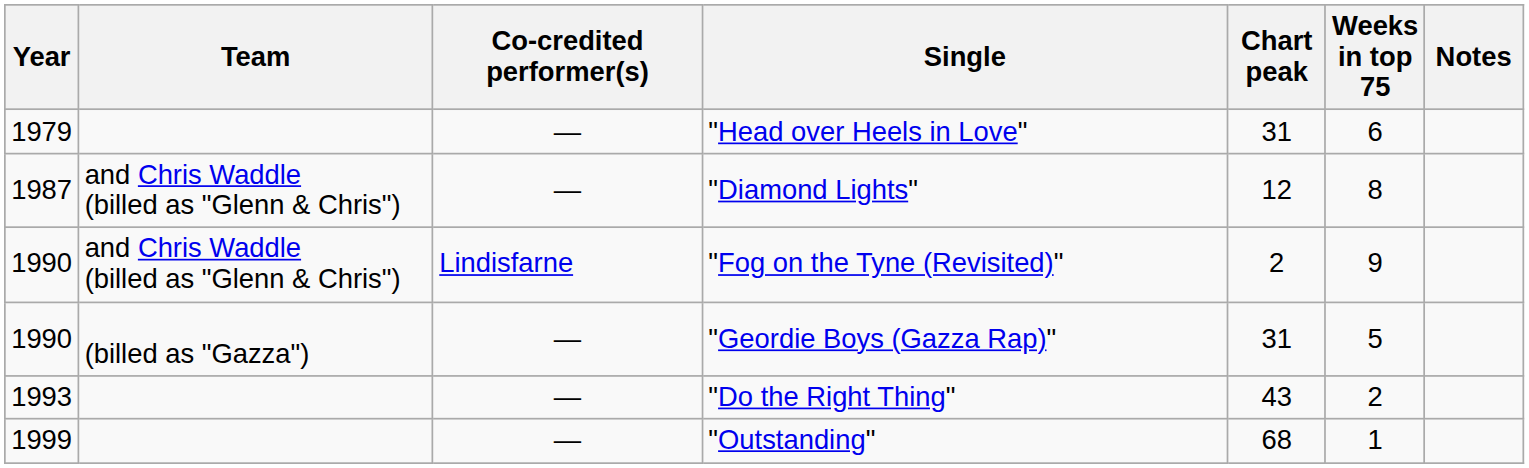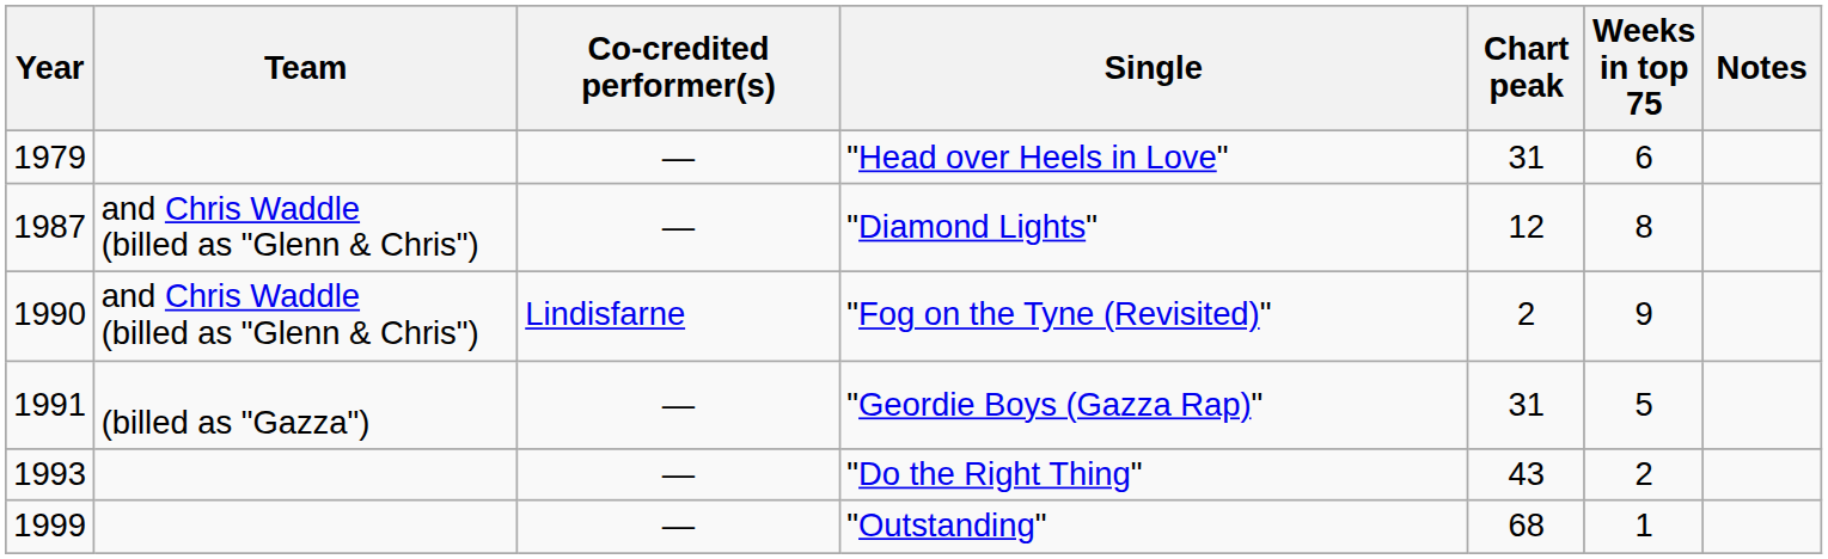"Geordie Boys (Gazza Rap)" | Year: 1990 -> 1991
